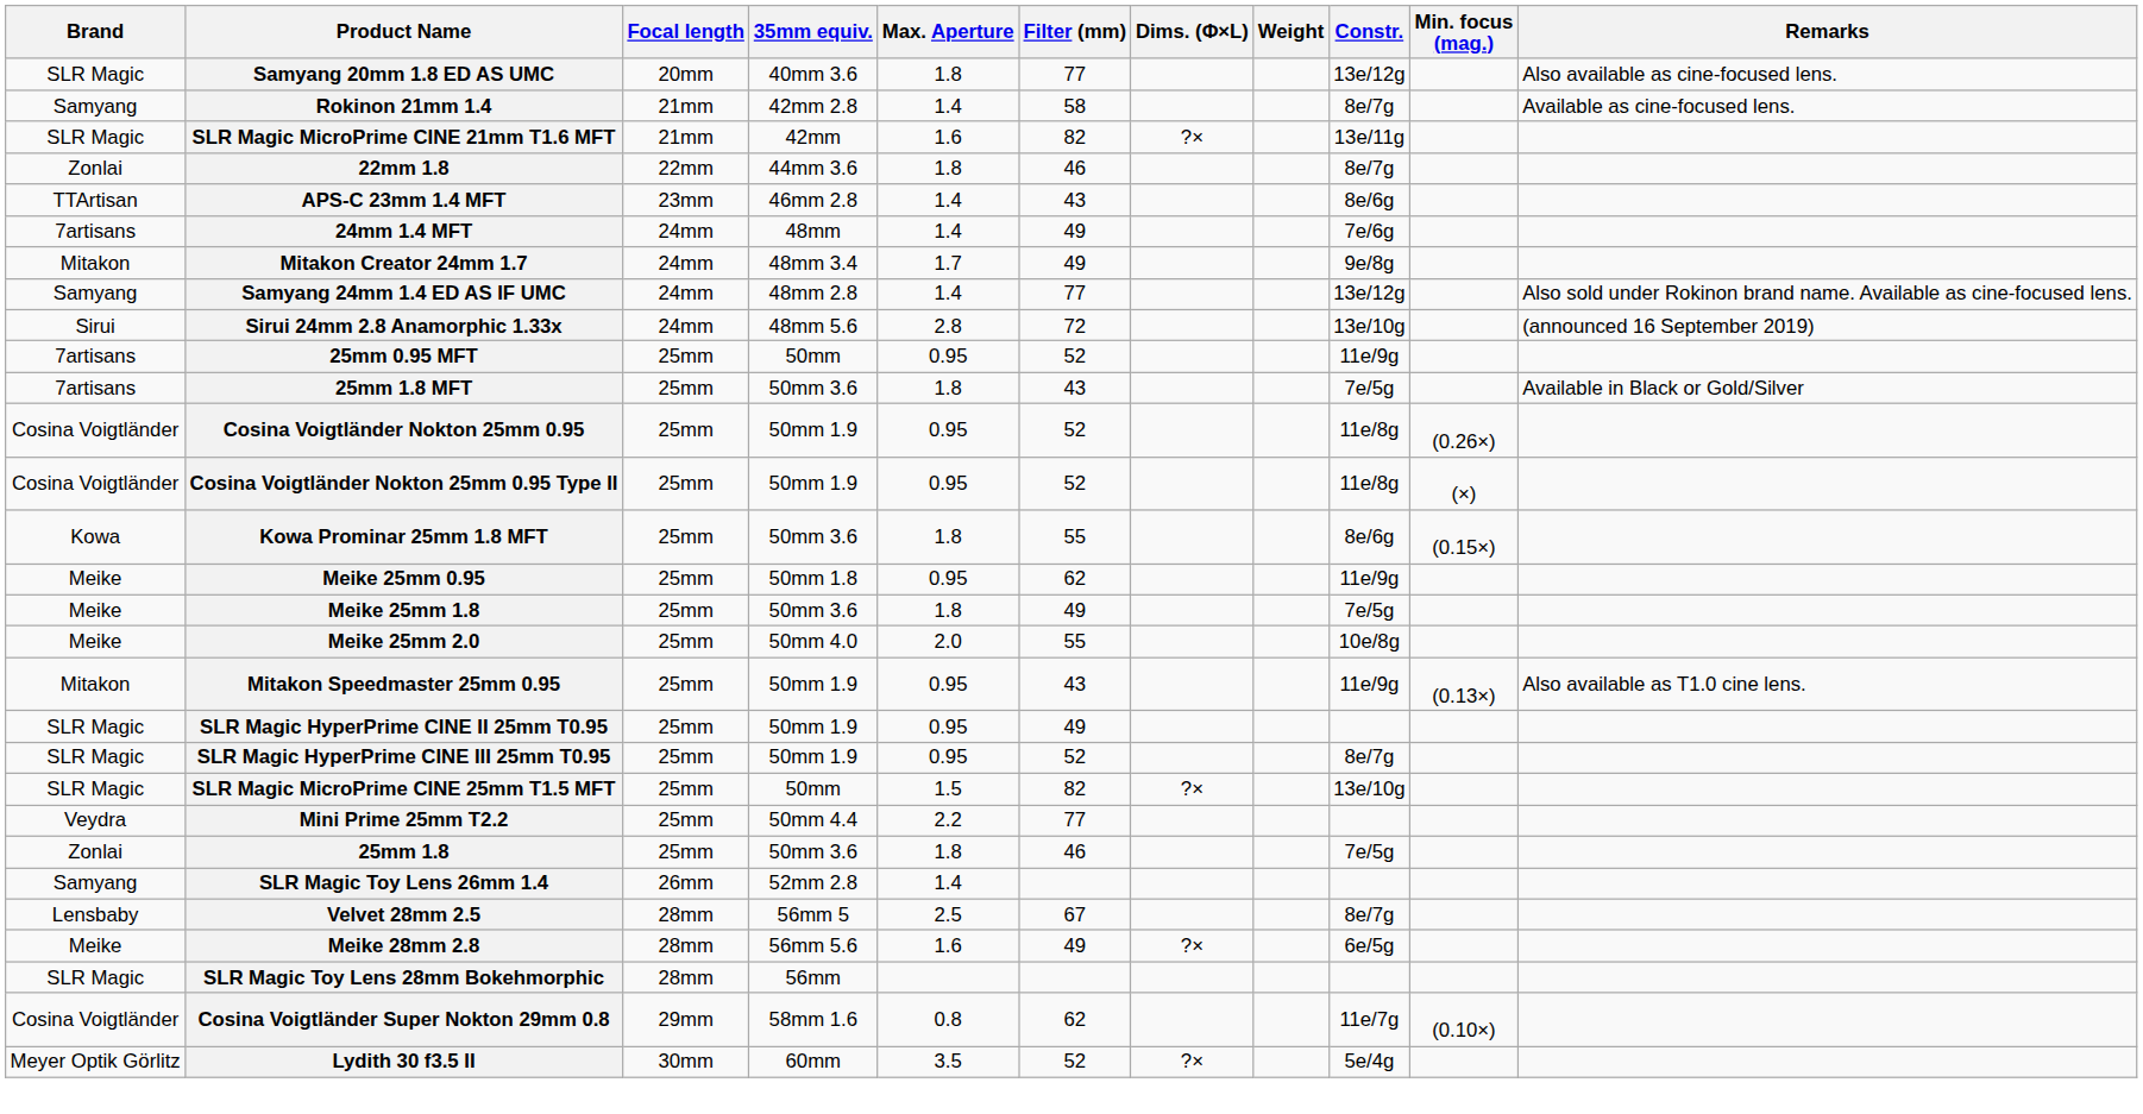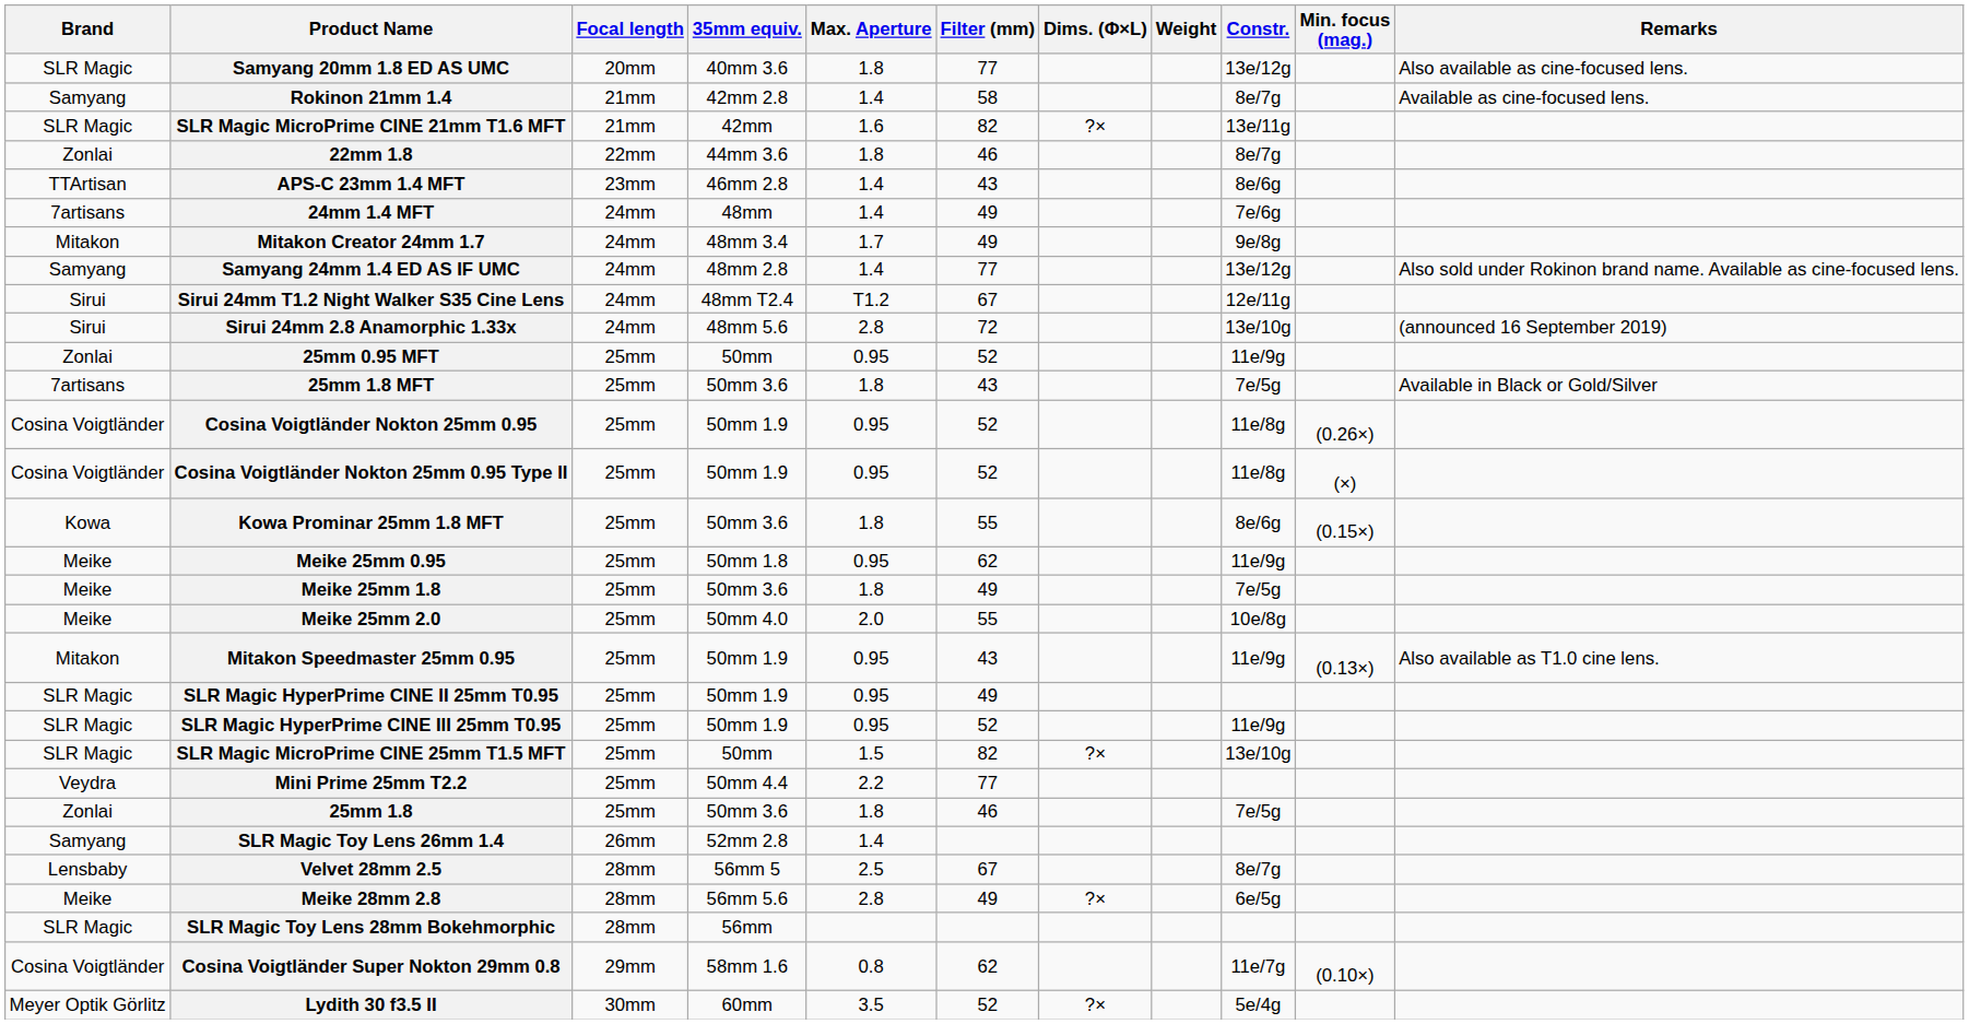+ row: Sirui | Sirui 24mm T1.2 Night Walker S35 Cine Lens | 24mm | 48mm T2.4 | T1.2 | 67 | 12e/11g
25mm 0.95 MFT | Brand: 7artisans -> Zonlai
SLR Magic HyperPrime CINE III 25mm T0.95 | Constr.: 8e/7g -> 11e/9g
Meike 28mm 2.8 | Max. Aperture: 1.6 -> 2.8
